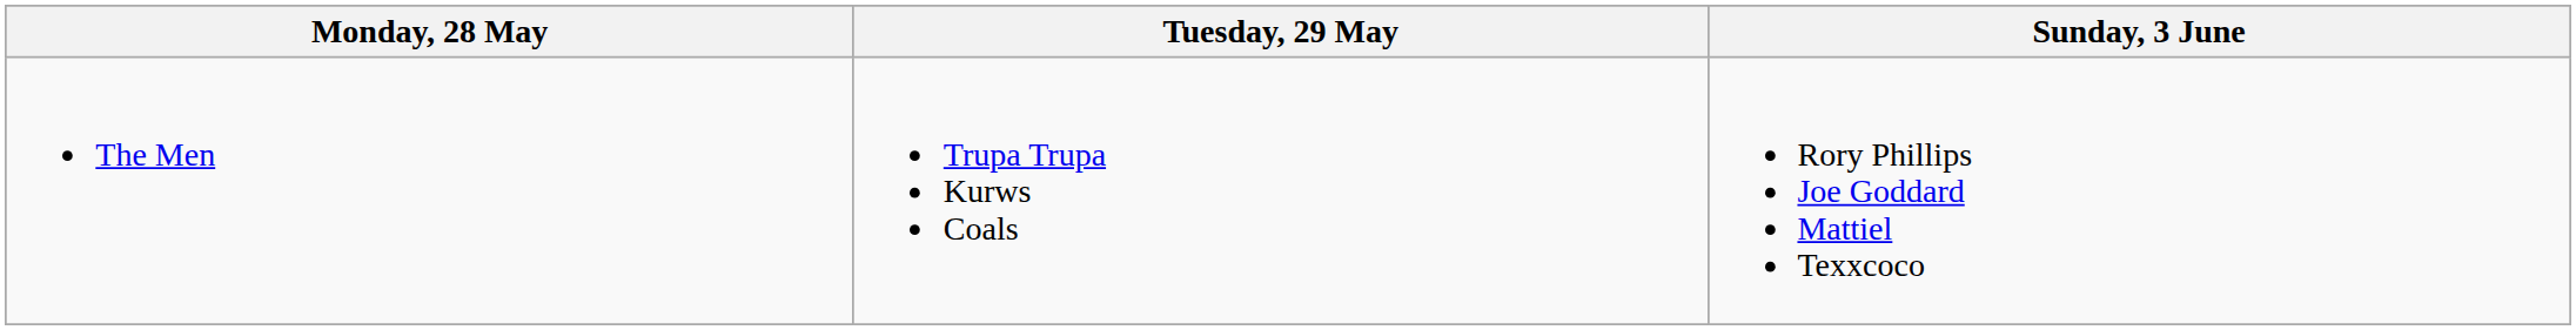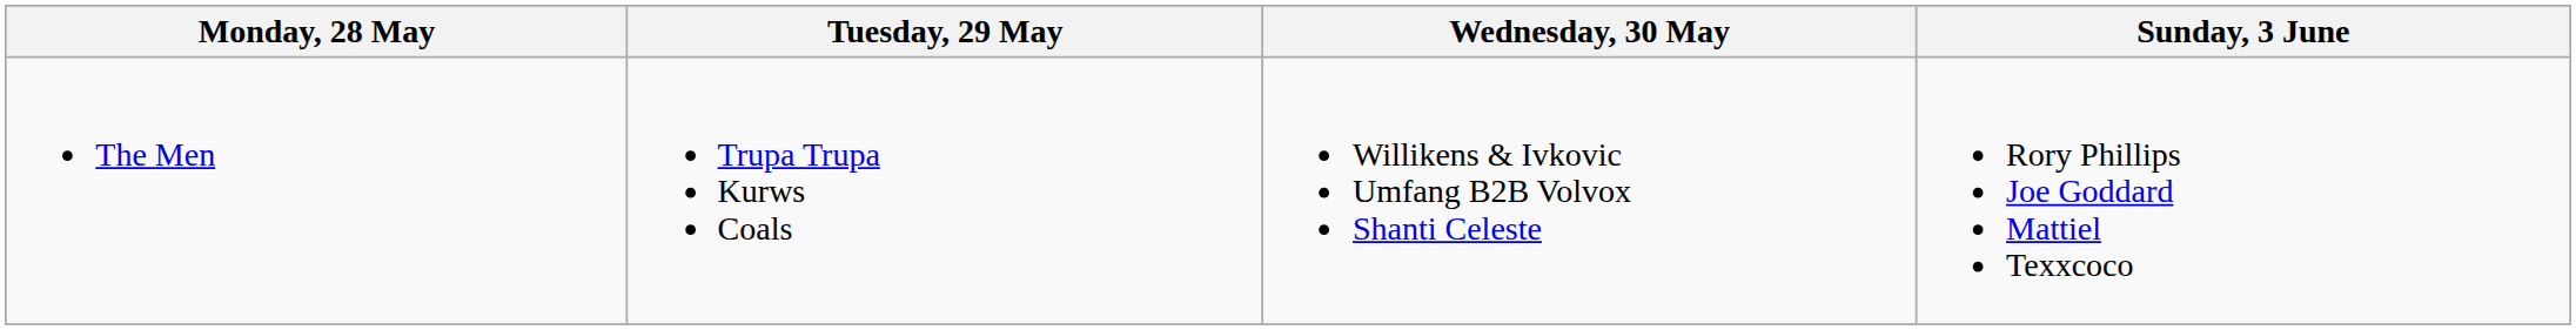+ column: Wednesday, 30 May | Willikens & Ivkovic Umfang B2B Volvox Shanti Celeste
